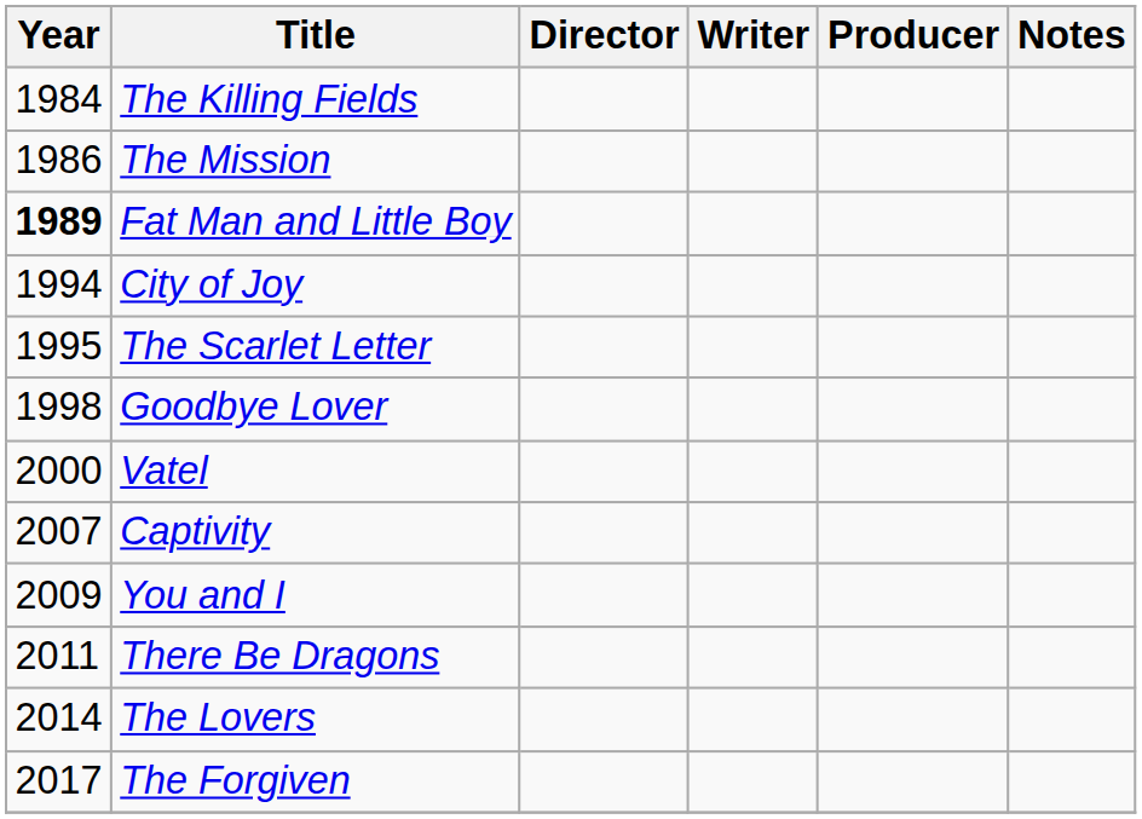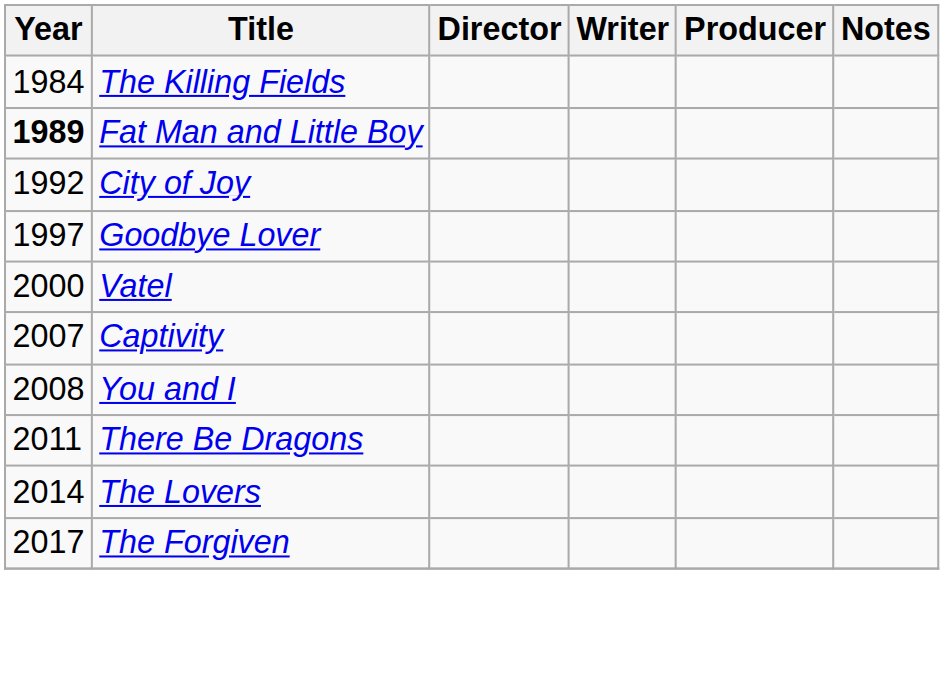- row: 1986 | The Mission
City of Joy | Year: 1994 -> 1992
- row: 1995 | The Scarlet Letter
Goodbye Lover | Year: 1998 -> 1997
You and I | Year: 2009 -> 2008
